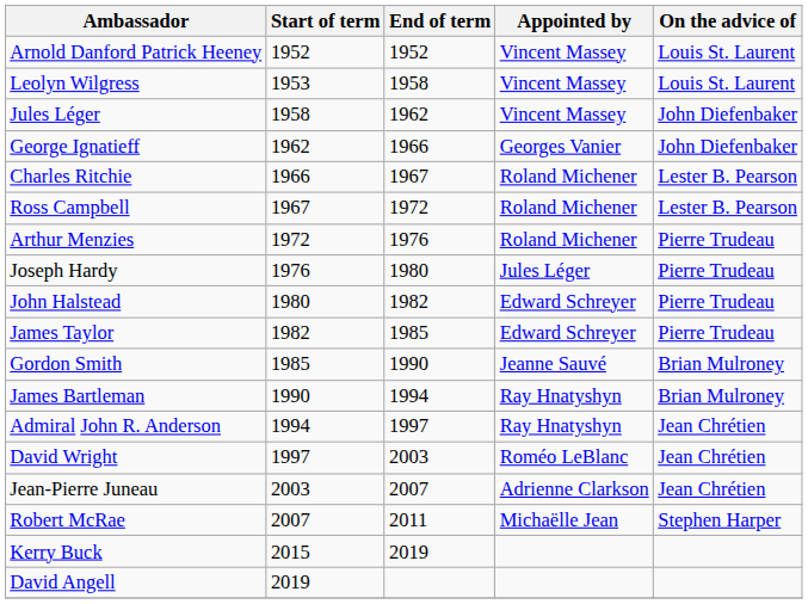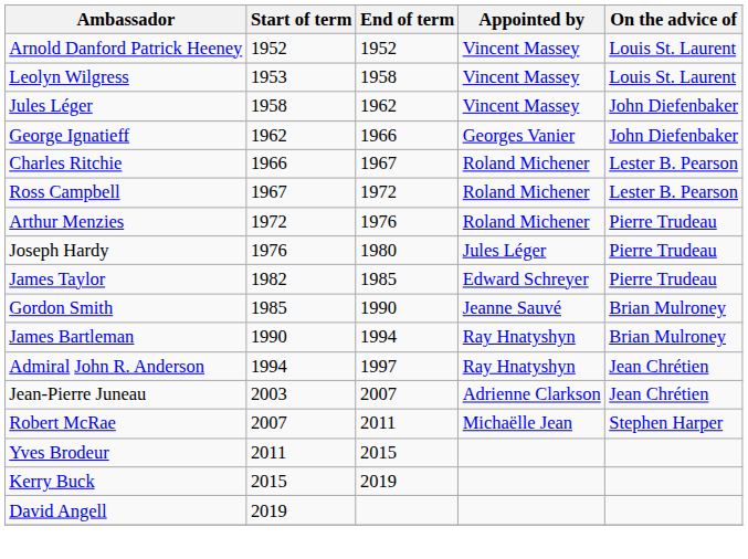- row: John Halstead | 1980 | 1982 | Edward Schreyer | Pierre Trudeau
- row: David Wright | 1997 | 2003 | Roméo LeBlanc | Jean Chrétien
+ row: Yves Brodeur | 2011 | 2015
